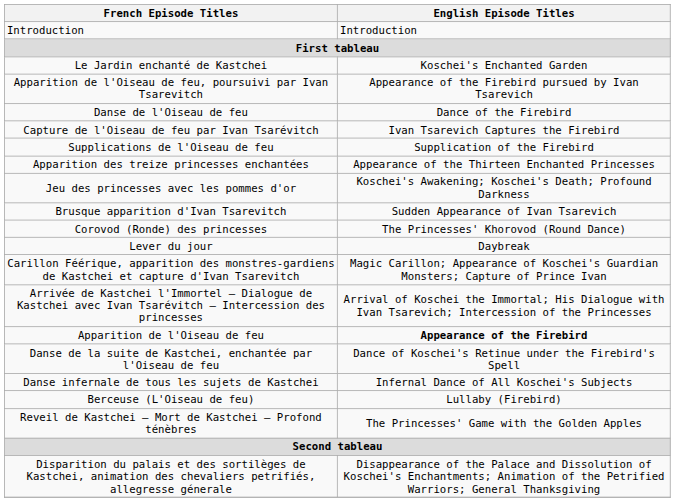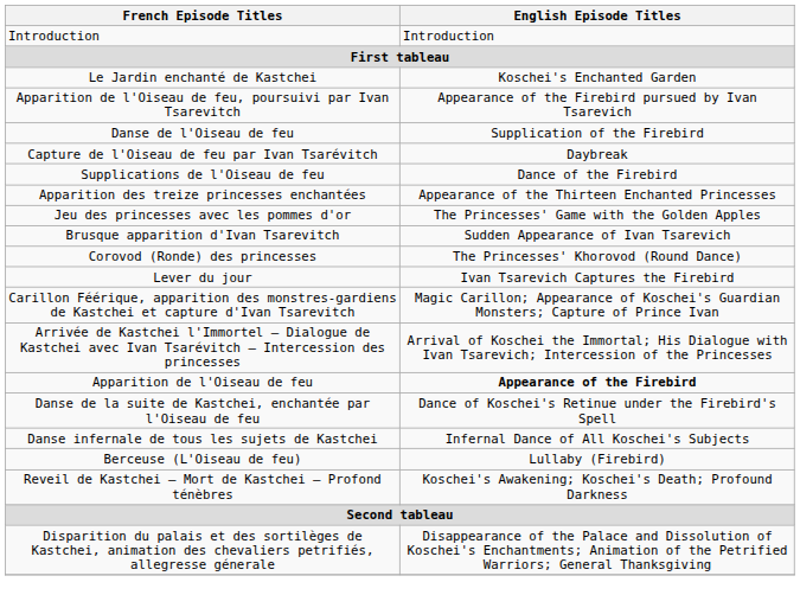Danse de l'Oiseau de feu | English Episode Titles: Dance of the Firebird -> Supplication of the Firebird
Capture de l'Oiseau de feu par Ivan Tsarévitch | English Episode Titles: Ivan Tsarevich Captures the Firebird -> Daybreak
Supplications de l'Oiseau de feu | English Episode Titles: Supplication of the Firebird -> Dance of the Firebird
Jeu des princesses avec les pommes d'or | English Episode Titles: Koschei's Awakening; Koschei's Death; Profound Darkness -> The Princesses' Game with the Golden Apples
Lever du jour | English Episode Titles: Daybreak -> Ivan Tsarevich Captures the Firebird
Reveil de Kastchei – Mort de Kastchei – Profond ténèbres | English Episode Titles: The Princesses' Game with the Golden Apples -> Koschei's Awakening; Koschei's Death; Profound Darkness
